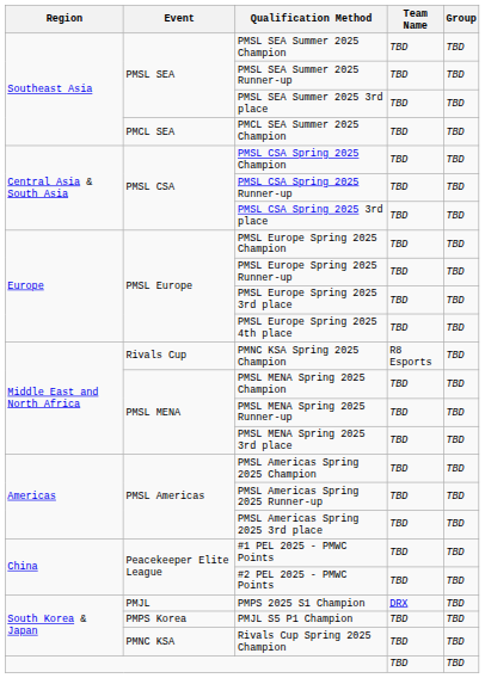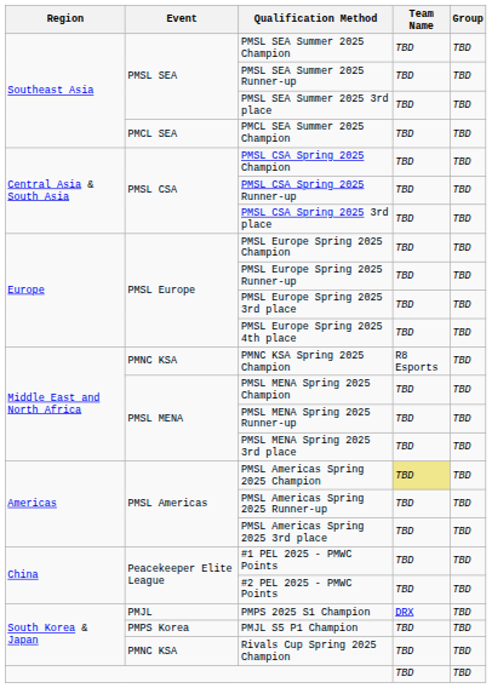PMNC KSA Spring 2025 Champion | Event: Rivals Cup -> PMNC KSA
PMSL Americas Spring 2025 Champion | Team Name: no background -> khaki background
